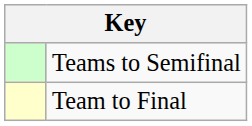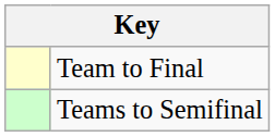rows swapped: Team to Final <-> Teams to Semifinal
